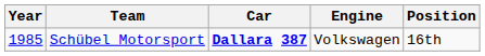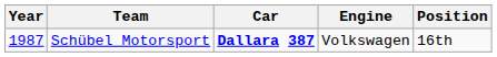Schübel Motorsport | Year: 1985 -> 1987
